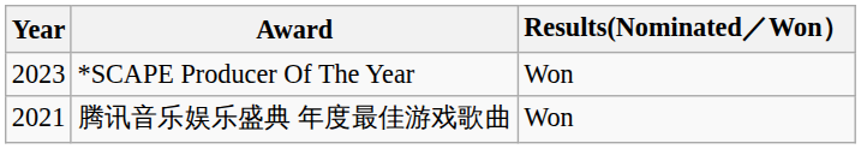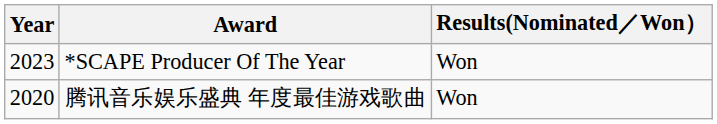腾讯音乐娱乐盛典 年度最佳游戏歌曲 | Year: 2021 -> 2020
